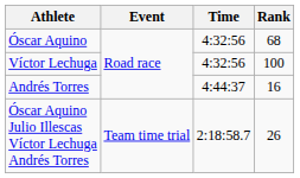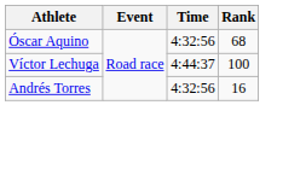Víctor Lechuga | Time: 4:32:56 -> 4:44:37
Andrés Torres | Time: 4:44:37 -> 4:32:56
- row: Óscar Aquino Julio Illescas Víctor Lechuga Andrés Torres | Team time trial | 2:18:58.7 | 26
